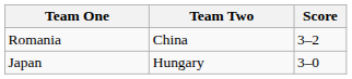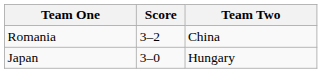columns swapped: Team Two <-> Score
